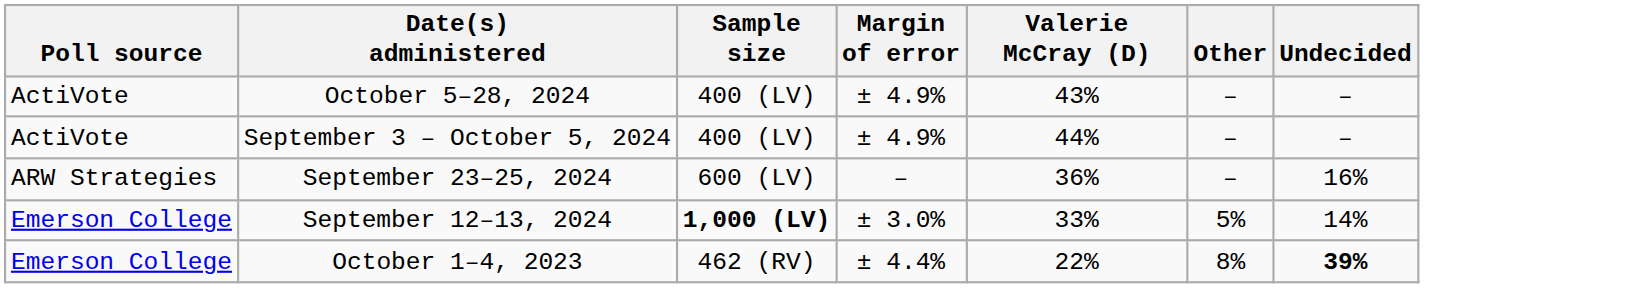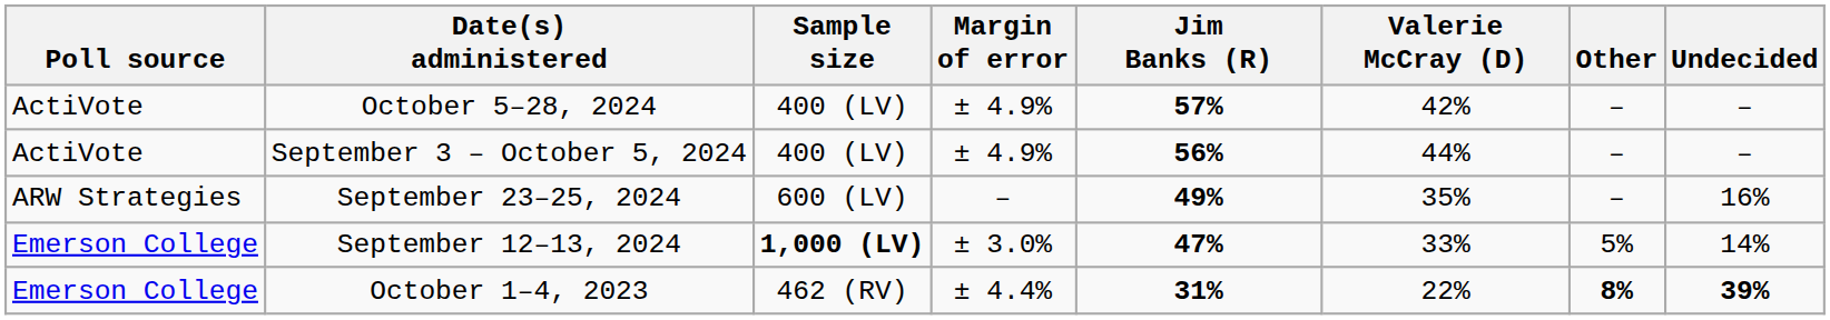+ column: Jim Banks (R) | 57% | 56% | 49% | 47% | 31%
October 5–28, 2024 | Valerie McCray (D): 43% -> 42%
September 23–25, 2024 | Valerie McCray (D): 36% -> 35%
October 1–4, 2023 | Other: normal -> bold
